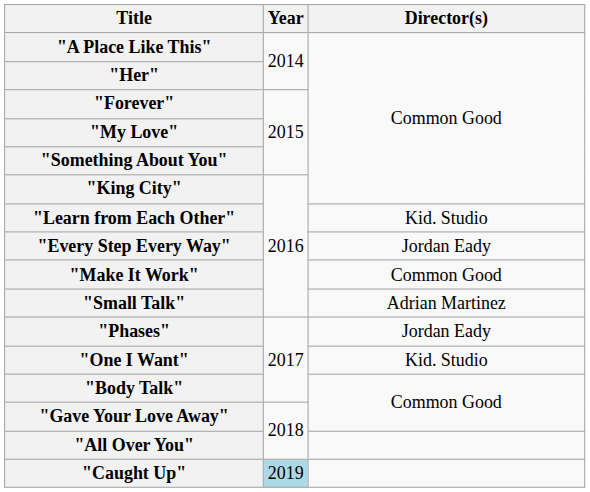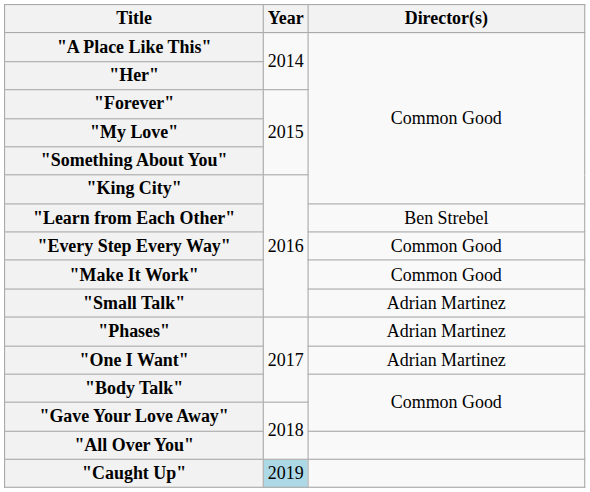"Learn from Each Other" | Director(s): Kid. Studio -> Ben Strebel
"Every Step Every Way" | Director(s): Jordan Eady -> Common Good
"Phases" | Director(s): Jordan Eady -> Adrian Martinez
"One I Want" | Director(s): Kid. Studio -> Adrian Martinez
